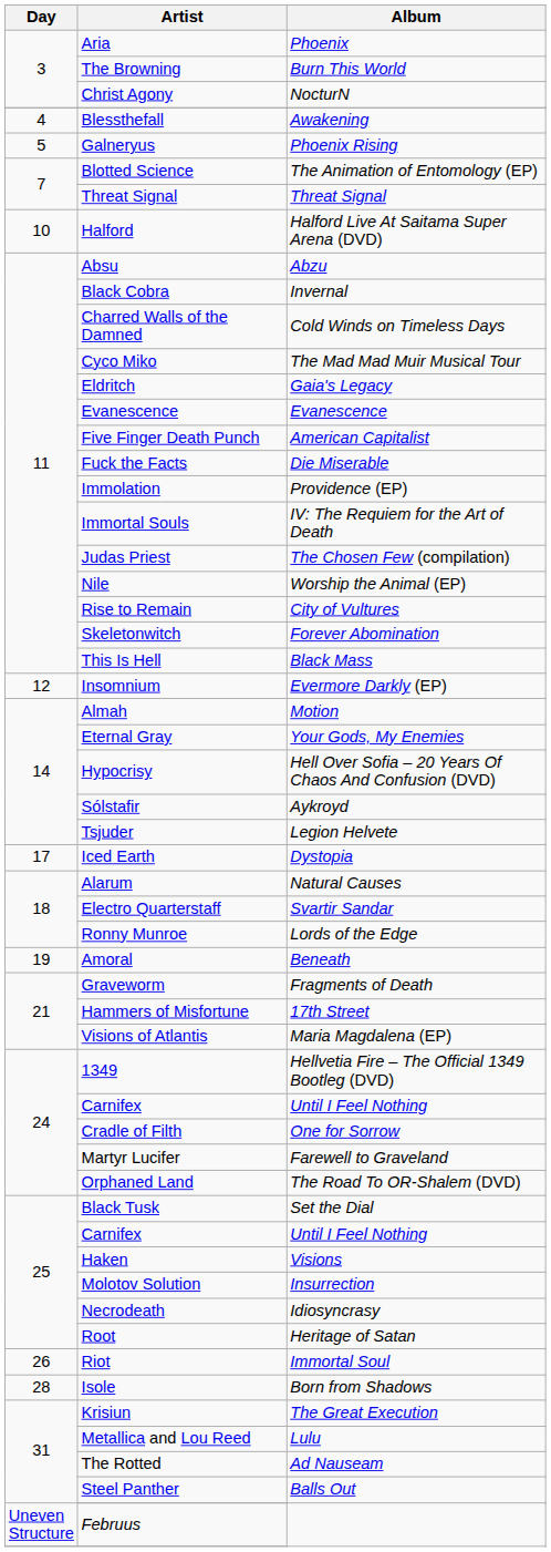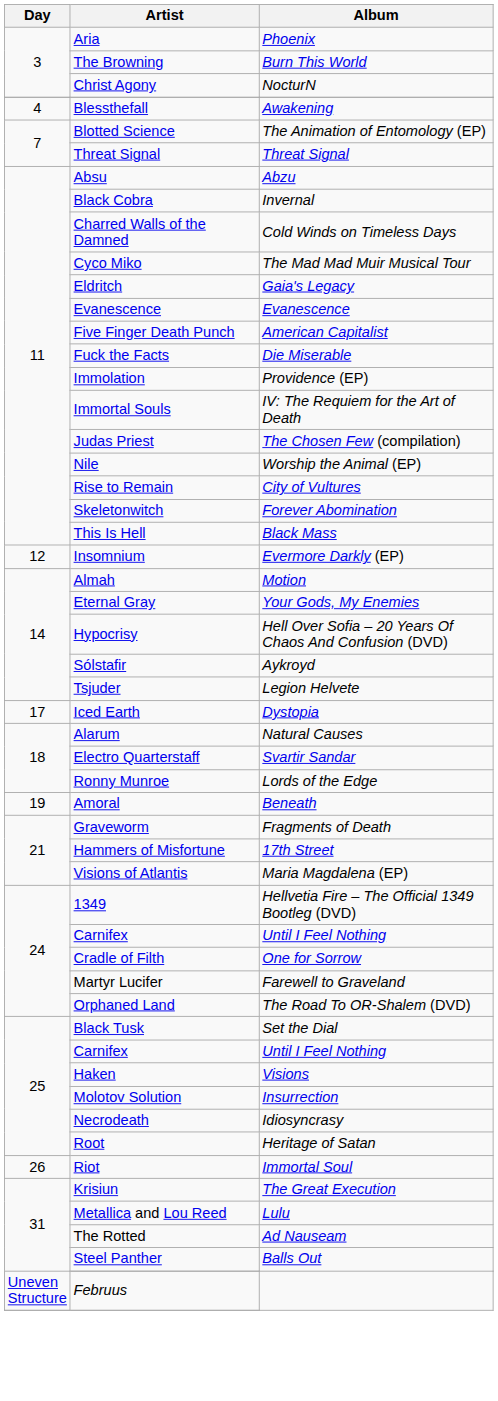- row: 5 | Galneryus | Phoenix Rising
- row: 10 | Halford | Halford Live At Saitama Super Arena (DVD)
- row: 28 | Isole | Born from Shadows
